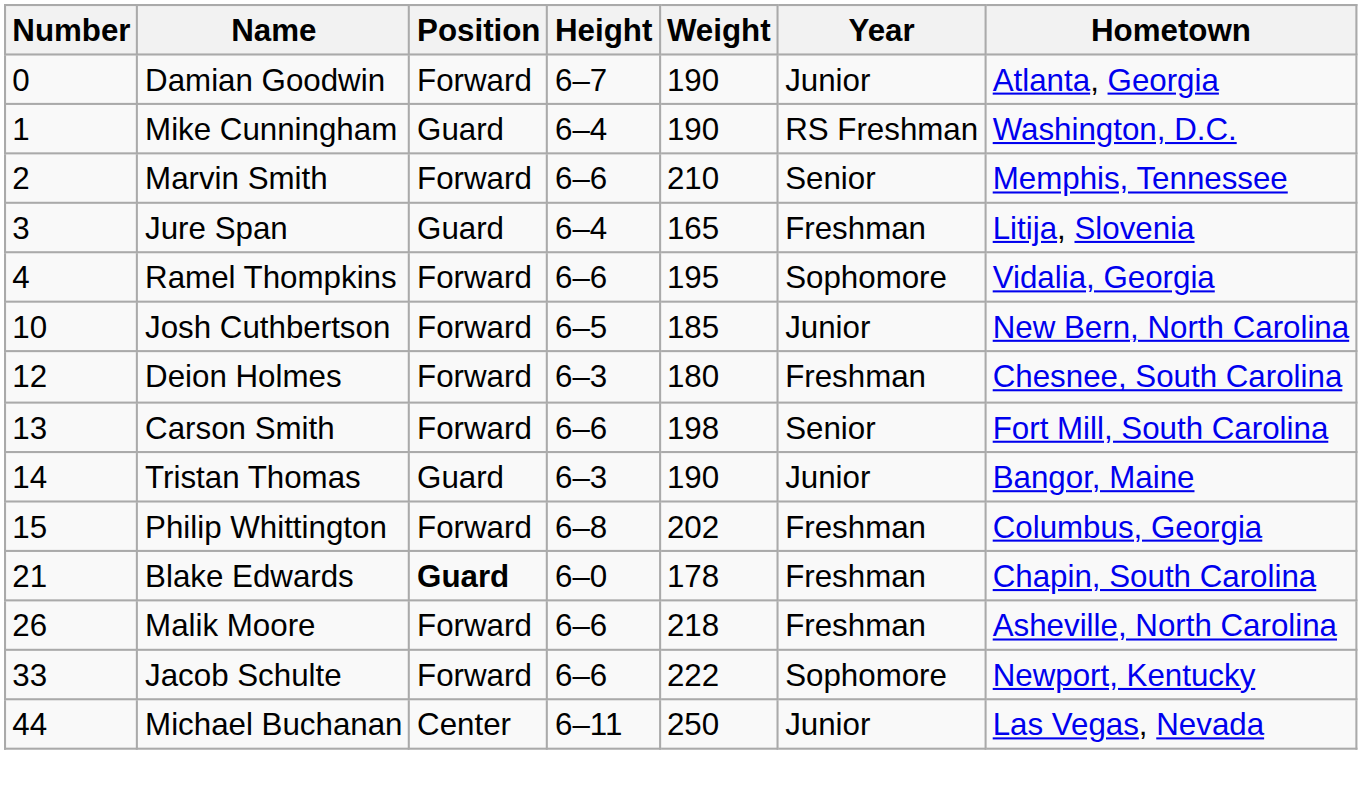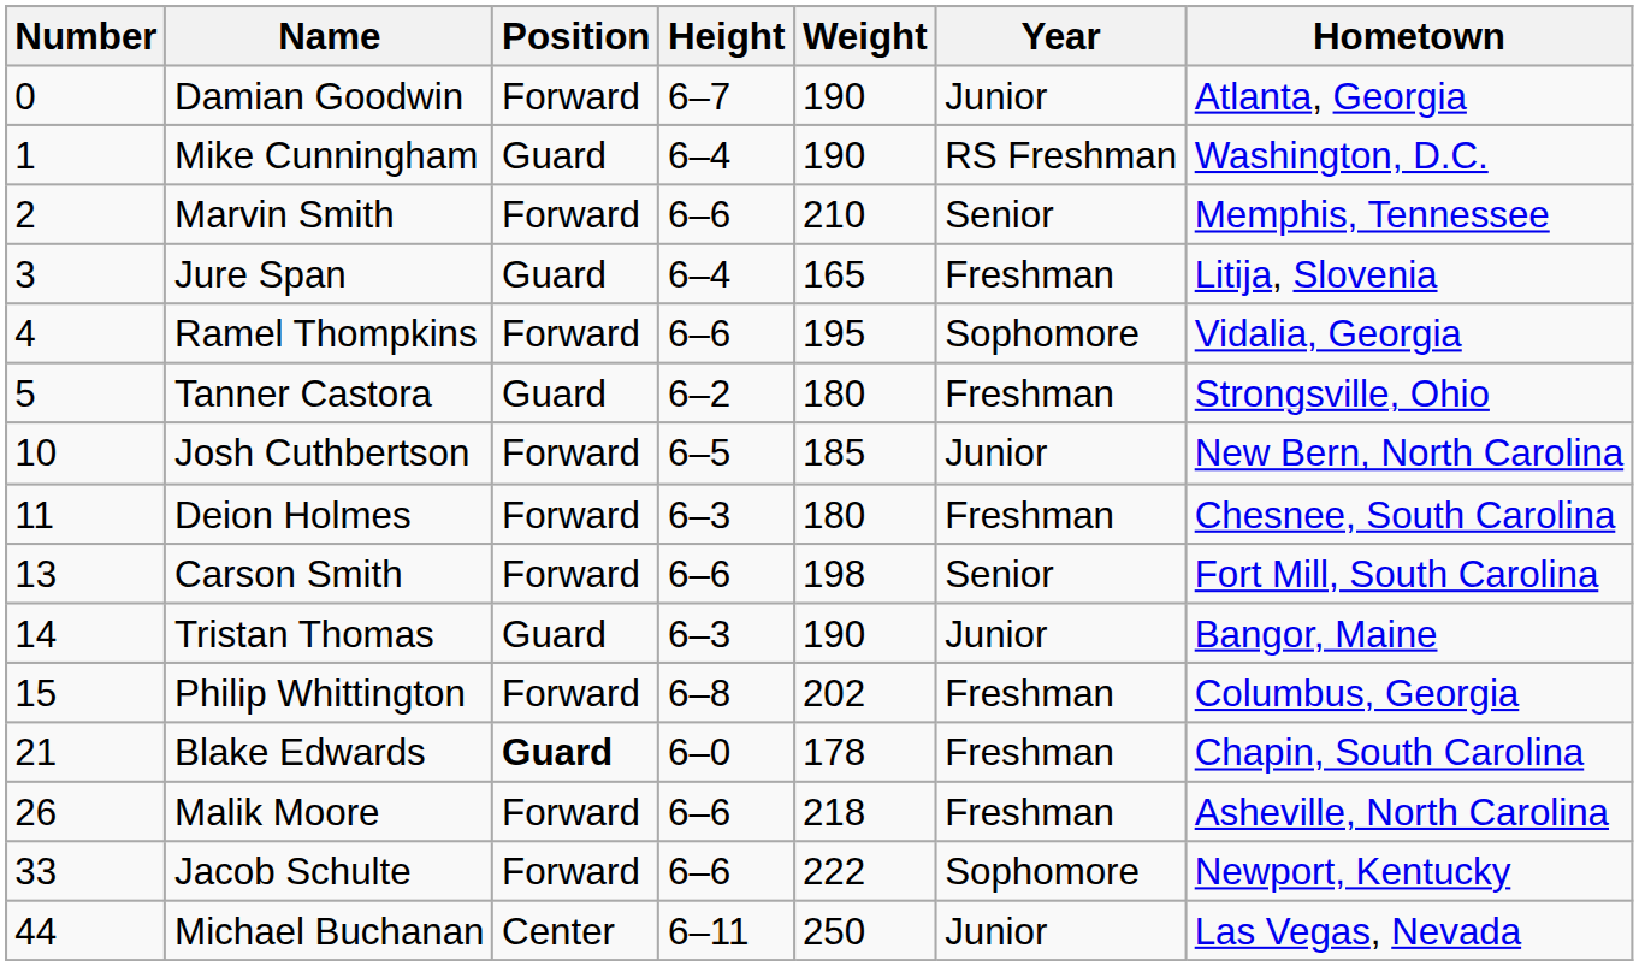+ row: 5 | Tanner Castora | Guard | 6–2 | 180 | Freshman | Strongsville, Ohio
Deion Holmes | Number: 12 -> 11
